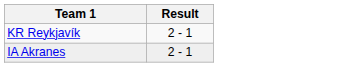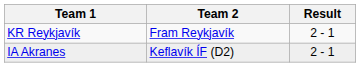+ column: Team 2 | Fram Reykjavík | Keflavík ÍF (D2)
